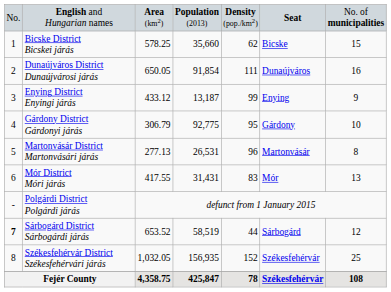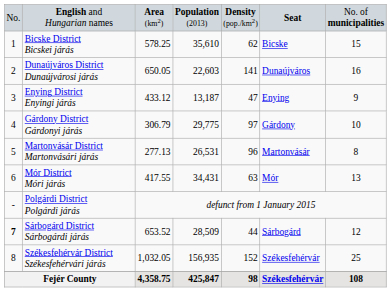Bicske District Bicskei járás | column 4: 35,660 -> 35,610
Dunaújváros District Dunaújvárosi járás | column 4: 91,854 -> 22,603
Dunaújváros District Dunaújvárosi járás | column 5: 111 -> 141
Enying District Enyingi járás | column 5: 99 -> 47
Gárdony District Gárdonyi járás | column 4: 92,775 -> 29,775
Gárdony District Gárdonyi járás | column 5: 95 -> 97
Mór District Móri járás | column 4: 31,431 -> 34,431
Mór District Móri járás | column 5: 83 -> 63
Sárbogárd District Sárbogárdi járás | column 4: 58,519 -> 28,509
Fejér County | column 5: 78 -> 98
